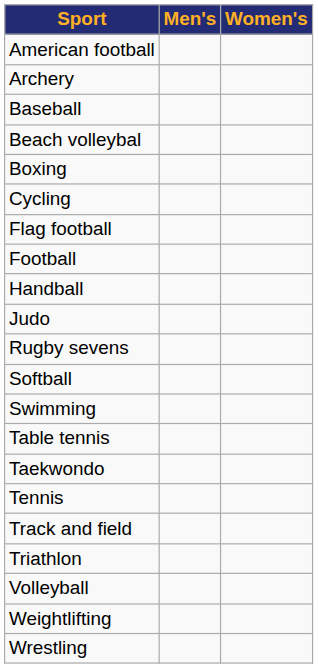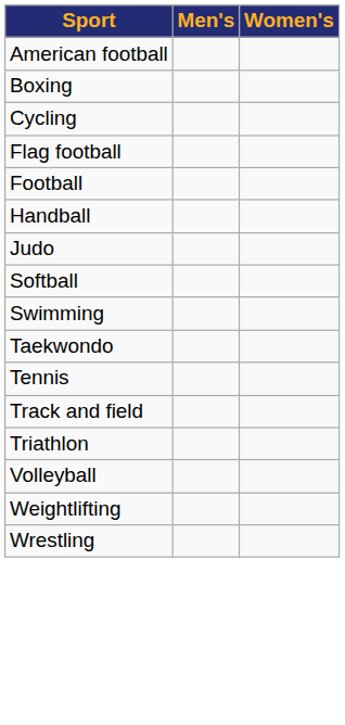- row: Archery
- row: Baseball
- row: Beach volleybal
- row: Rugby sevens
- row: Table tennis
